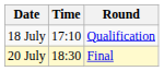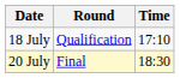columns swapped: Time <-> Round
